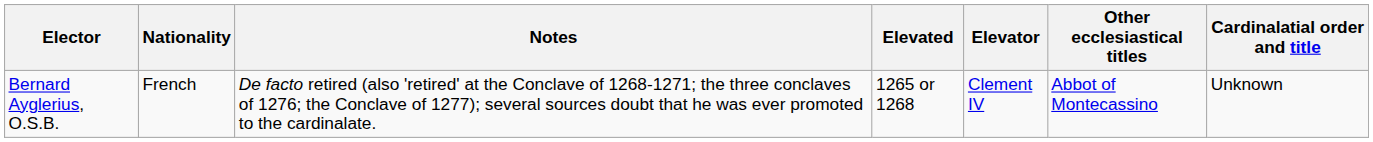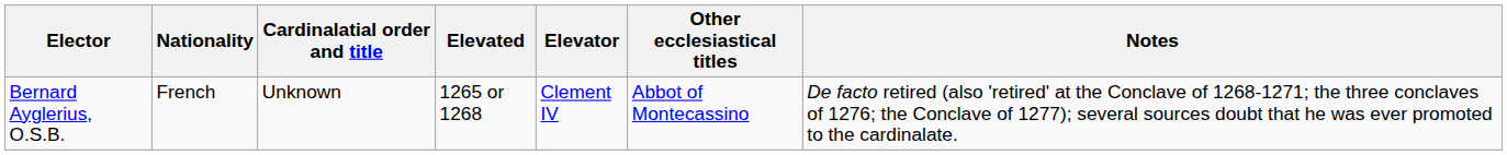columns swapped: Cardinalatial order and title <-> Notes
